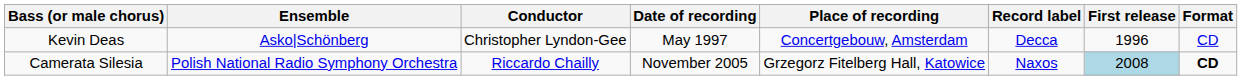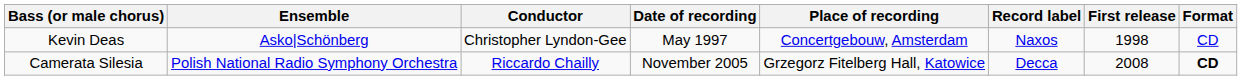Kevin Deas | Record label: Decca -> Naxos
Kevin Deas | First release: 1996 -> 1998
Camerata Silesia | Record label: Naxos -> Decca
Camerata Silesia | First release: lightblue background -> no background
